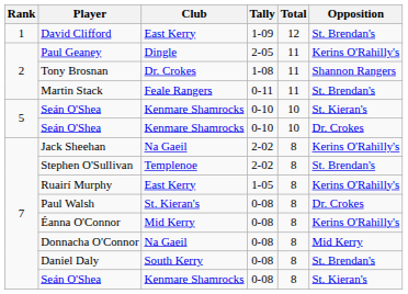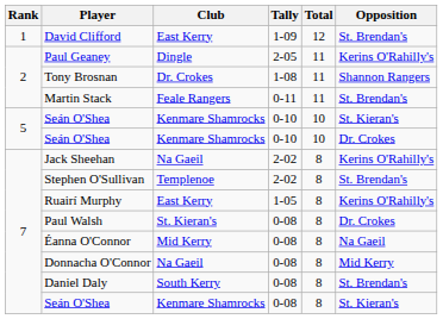Éanna O'Connor | Opposition: Kerins O'Rahilly's -> Na Gaeil
